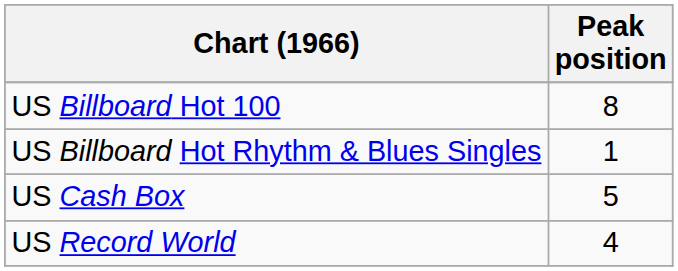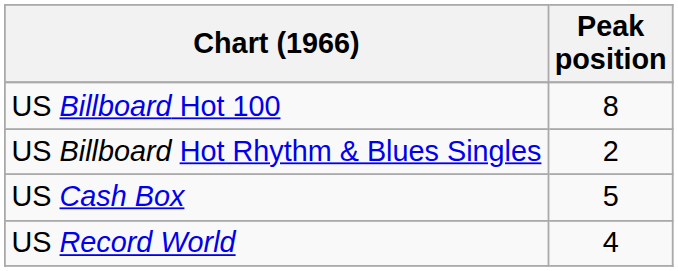US Billboard Hot Rhythm & Blues Singles | Peak position: 1 -> 2
